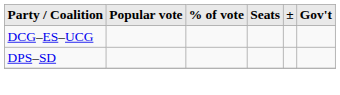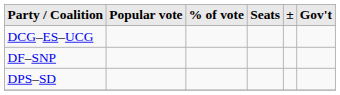+ row: DF–SNP
